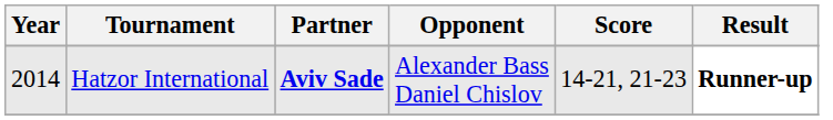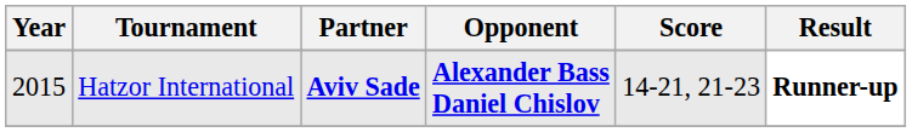Hatzor International | Year: 2014 -> 2015
Hatzor International | Opponent: normal -> bold
